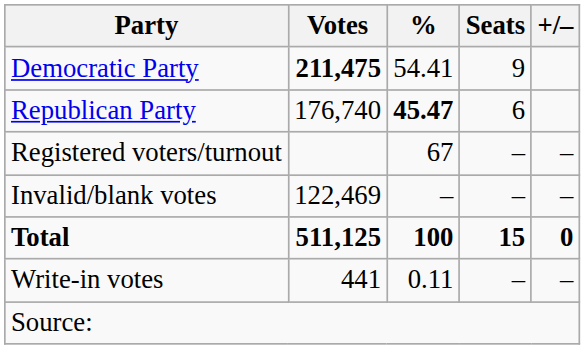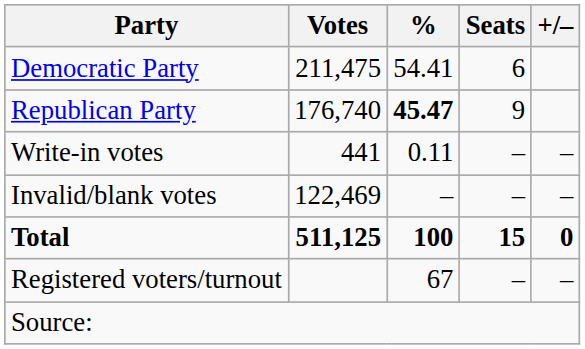Democratic Party | Votes: bold -> normal
Democratic Party | Seats: 9 -> 6
Republican Party | Seats: 6 -> 9
rows swapped: Write-in votes <-> Registered voters/turnout
